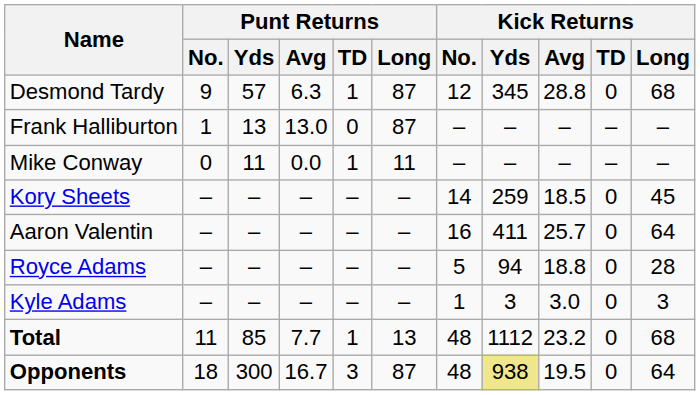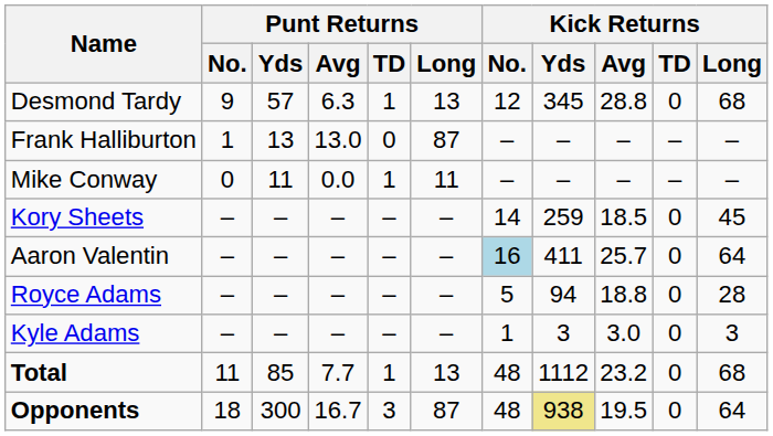Desmond Tardy | Punt Returns / Long: 87 -> 13
Aaron Valentin | Kick Returns / No.: no background -> lightblue background
